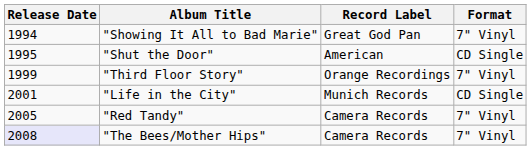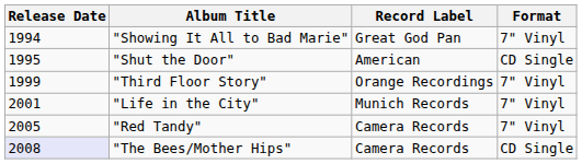"Life in the City" | Format: CD Single -> 7" Vinyl
"The Bees/Mother Hips" | Format: 7" Vinyl -> CD Single
